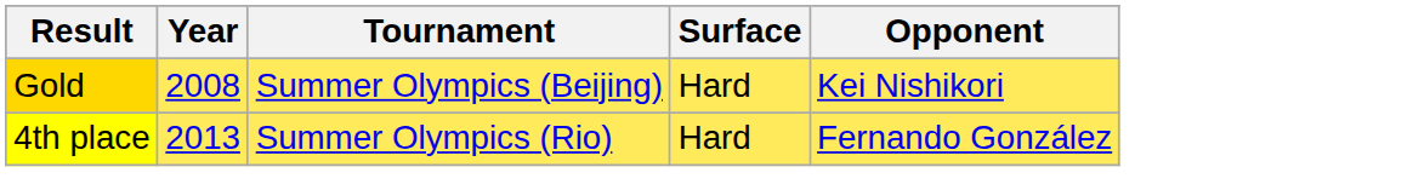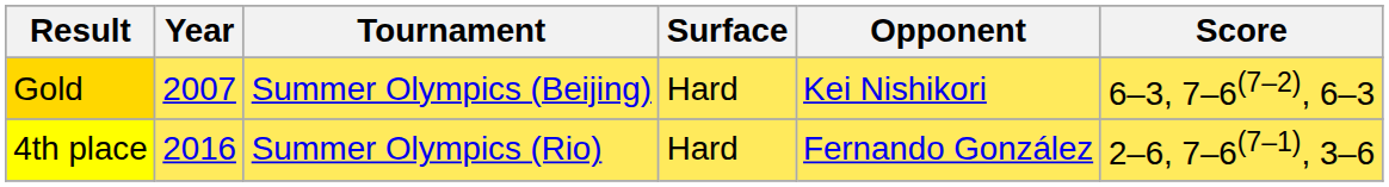+ column: Score | 6–3, 7–6(7–2), 6–3 | 2–6, 7–6(7–1), 3–6
Gold | Year: 2008 -> 2007
4th place | Year: 2013 -> 2016
